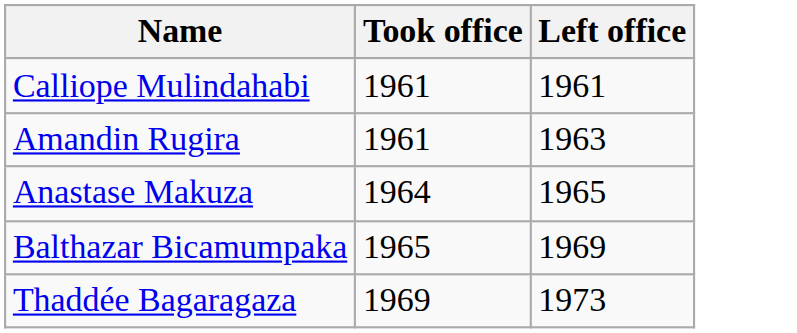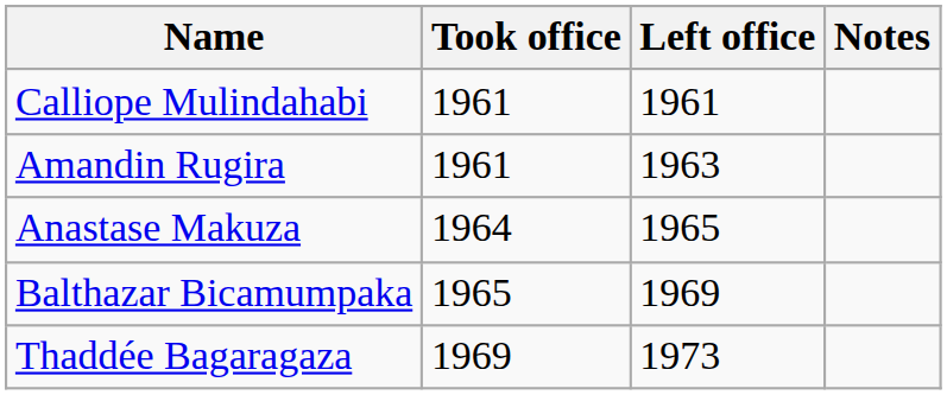+ column: Notes
